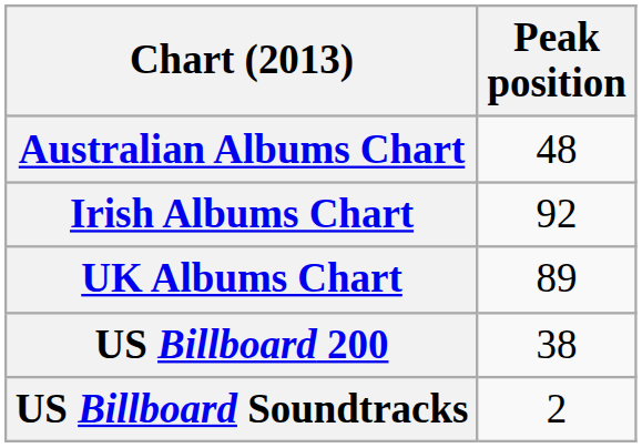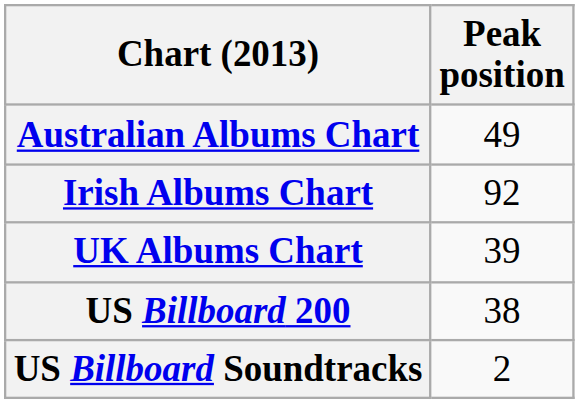Australian Albums Chart | Peak position: 48 -> 49
UK Albums Chart | Peak position: 89 -> 39
